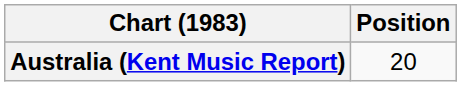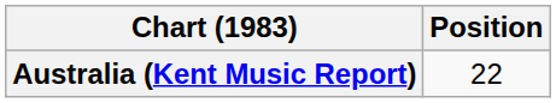Australia (Kent Music Report) | Position: 20 -> 22
